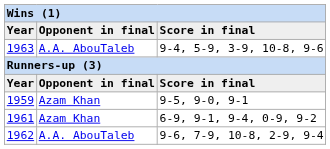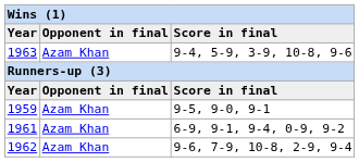1963 | column 2: A.A. AbouTaleb -> Azam Khan
1962 | column 2: A.A. AbouTaleb -> Azam Khan
